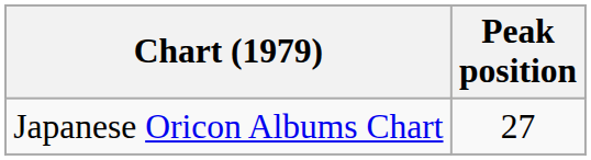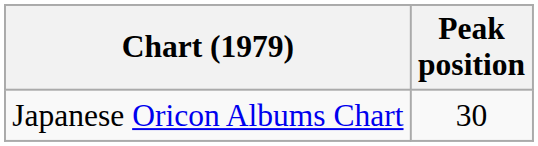Japanese Oricon Albums Chart | Peak position: 27 -> 30
